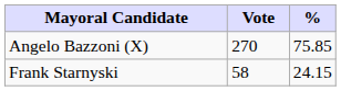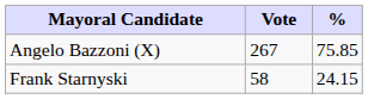Angelo Bazzoni (X) | Vote: 270 -> 267
